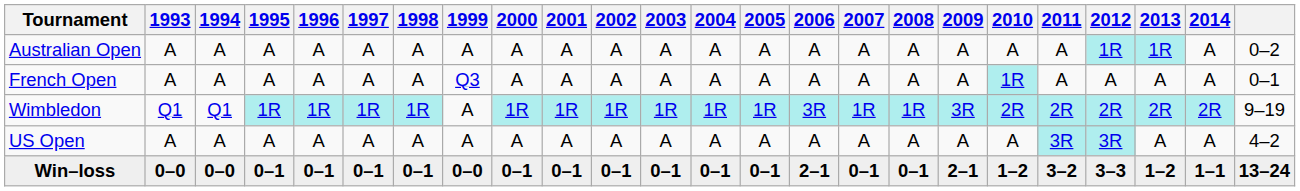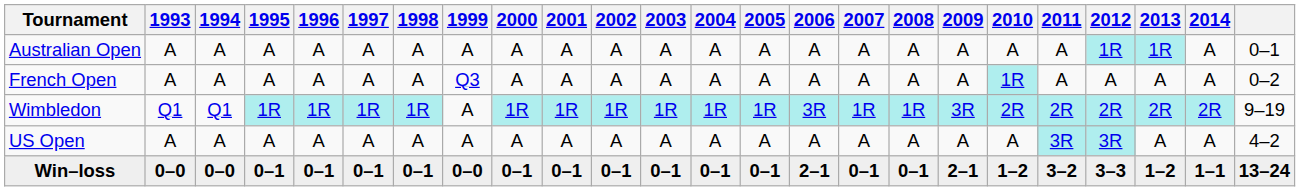Australian Open | column 24: 0–2 -> 0–1
French Open | column 24: 0–1 -> 0–2
